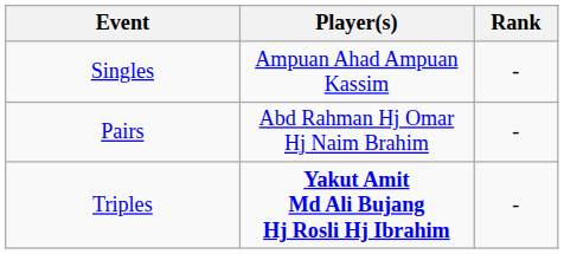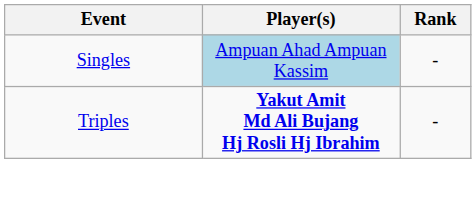Singles | Player(s): no background -> lightblue background
- row: Pairs | Abd Rahman Hj Omar Hj Naim Brahim | -
